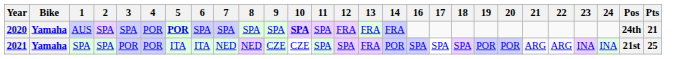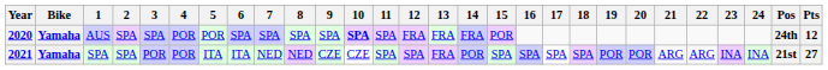+ column: 15 | POR | SPA
2020 | 5: bold -> normal
2020 | Pts: 21 -> 12
2021 | Pts: 25 -> 27
